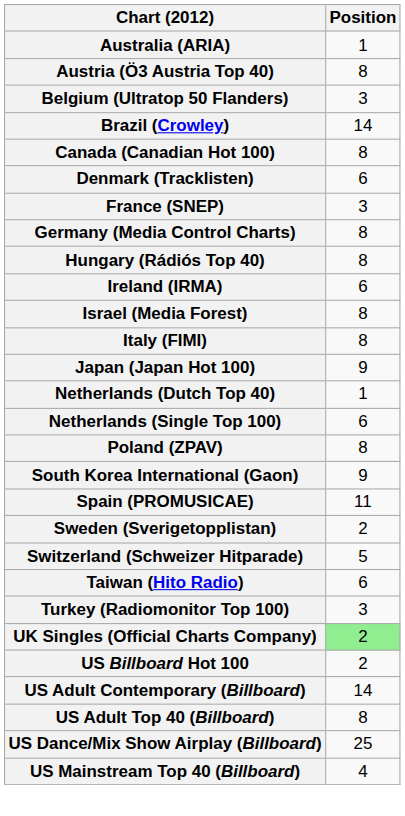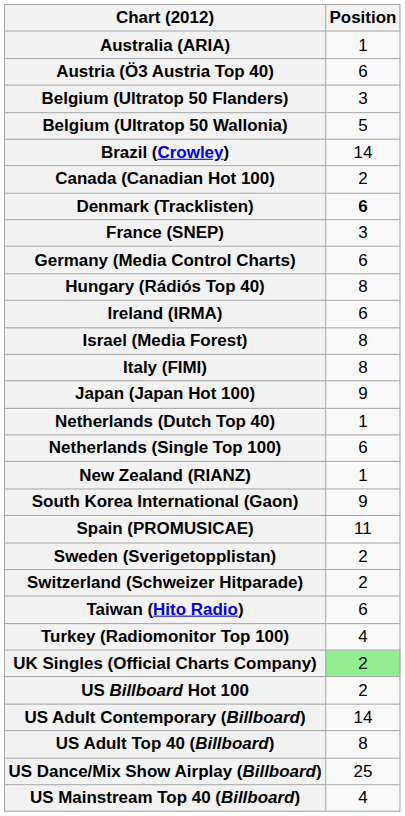Austria (Ö3 Austria Top 40) | Position: 8 -> 6
+ row: Belgium (Ultratop 50 Wallonia) | 5
Canada (Canadian Hot 100) | Position: 8 -> 2
Denmark (Tracklisten) | Position: normal -> bold
Germany (Media Control Charts) | Position: 8 -> 6
+ row: New Zealand (RIANZ) | 1
- row: Poland (ZPAV) | 8
Switzerland (Schweizer Hitparade) | Position: 5 -> 2
Turkey (Radiomonitor Top 100) | Position: 3 -> 4
